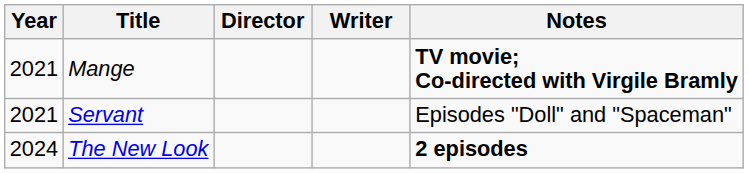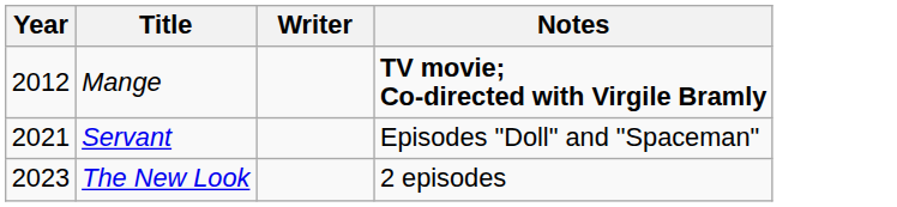- column: Director
Mange | Year: 2021 -> 2012
The New Look | Year: 2024 -> 2023
The New Look | Notes: bold -> normal
